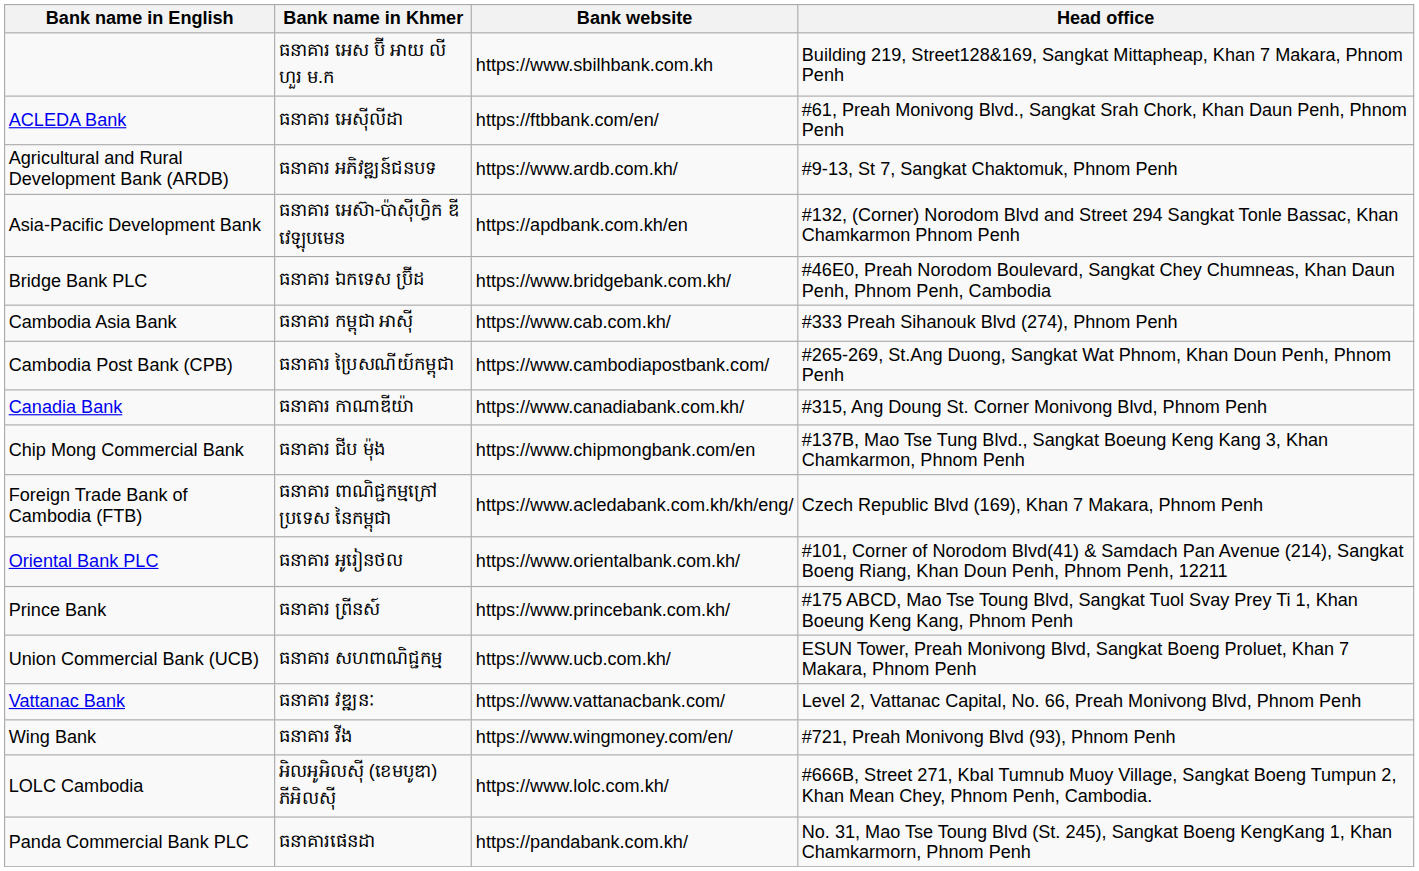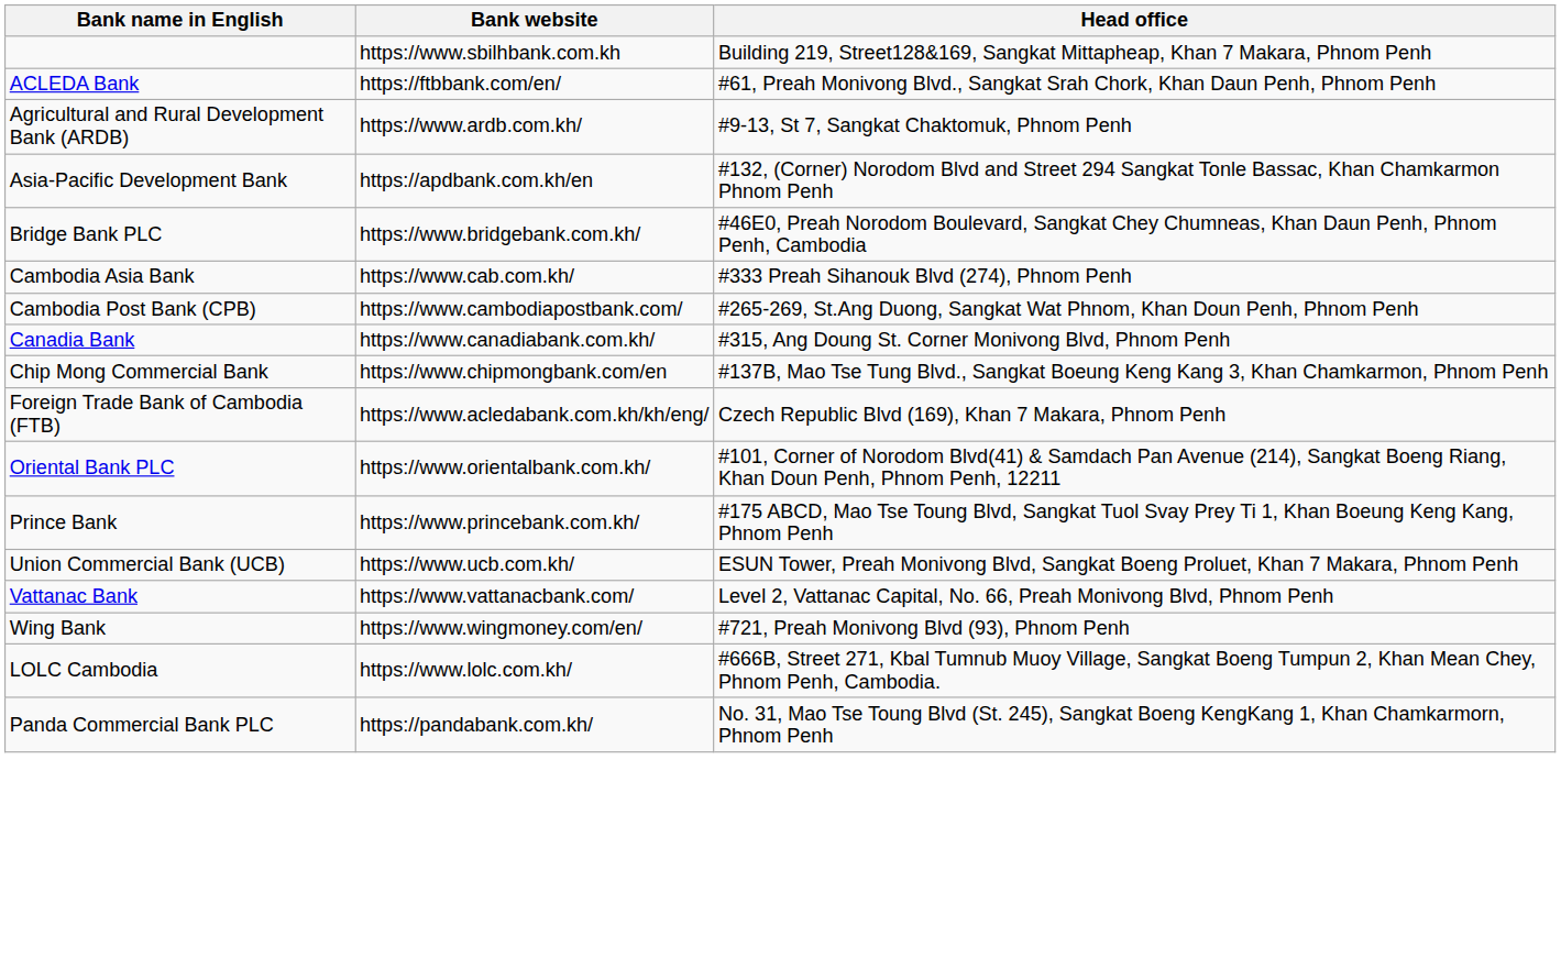- column: Bank name in Khmer | ធនាគារ អេស ប៊ី អាយ លី ហួរ ម.ក | ធនាគារ អេស៊ីលីដា | ធនាគារ អភិវឌ្ឍន៍ជនបទ | ធនាគារ អេស៊ា-ប៉ាស៊ីហ្វិក ឌីវេឡុបមេន | ធនាគារ ឯកទេស ប្រ៊ីដ | ធនាគារ កម្ពុជា អាស៊ី | ធនាគារ ប្រៃសណីយ៍កម្ពុជា | ធនាគារ កាណាឌីយ៉ា | ធនាគារ ជីប ម៉ុង | ធនាគារ ពាណិជ្ជកម្មក្រៅប្រទេស នៃកម្ពុជា | ធនាគារ អូរៀនថល | ធនាគារ ព្រីនស៍ | ធនាគារ សហពាណិជ្ជកម្ម | ធនាគារ វឌ្ឍនៈ | ធនាគារ វីង | អិលអូអិលស៊ី (ខេមបូឌា) ភីអិលស៊ី | ធនាគារផេនដា
